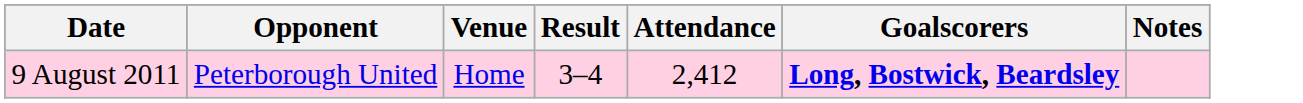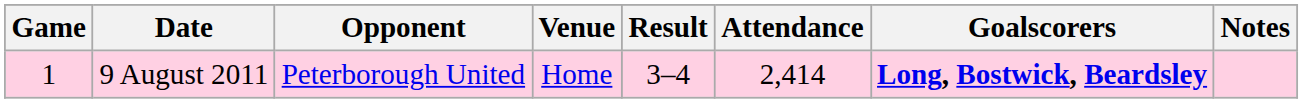+ column: Game | 1
9 August 2011 | Attendance: 2,412 -> 2,414
